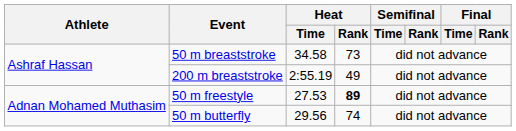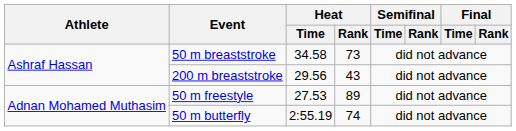200 m breaststroke | Heat / Time: 2:55.19 -> 29.56
200 m breaststroke | Heat / Rank: 49 -> 43
50 m freestyle | Heat / Rank: bold -> normal
50 m butterfly | Heat / Time: 29.56 -> 2:55.19
